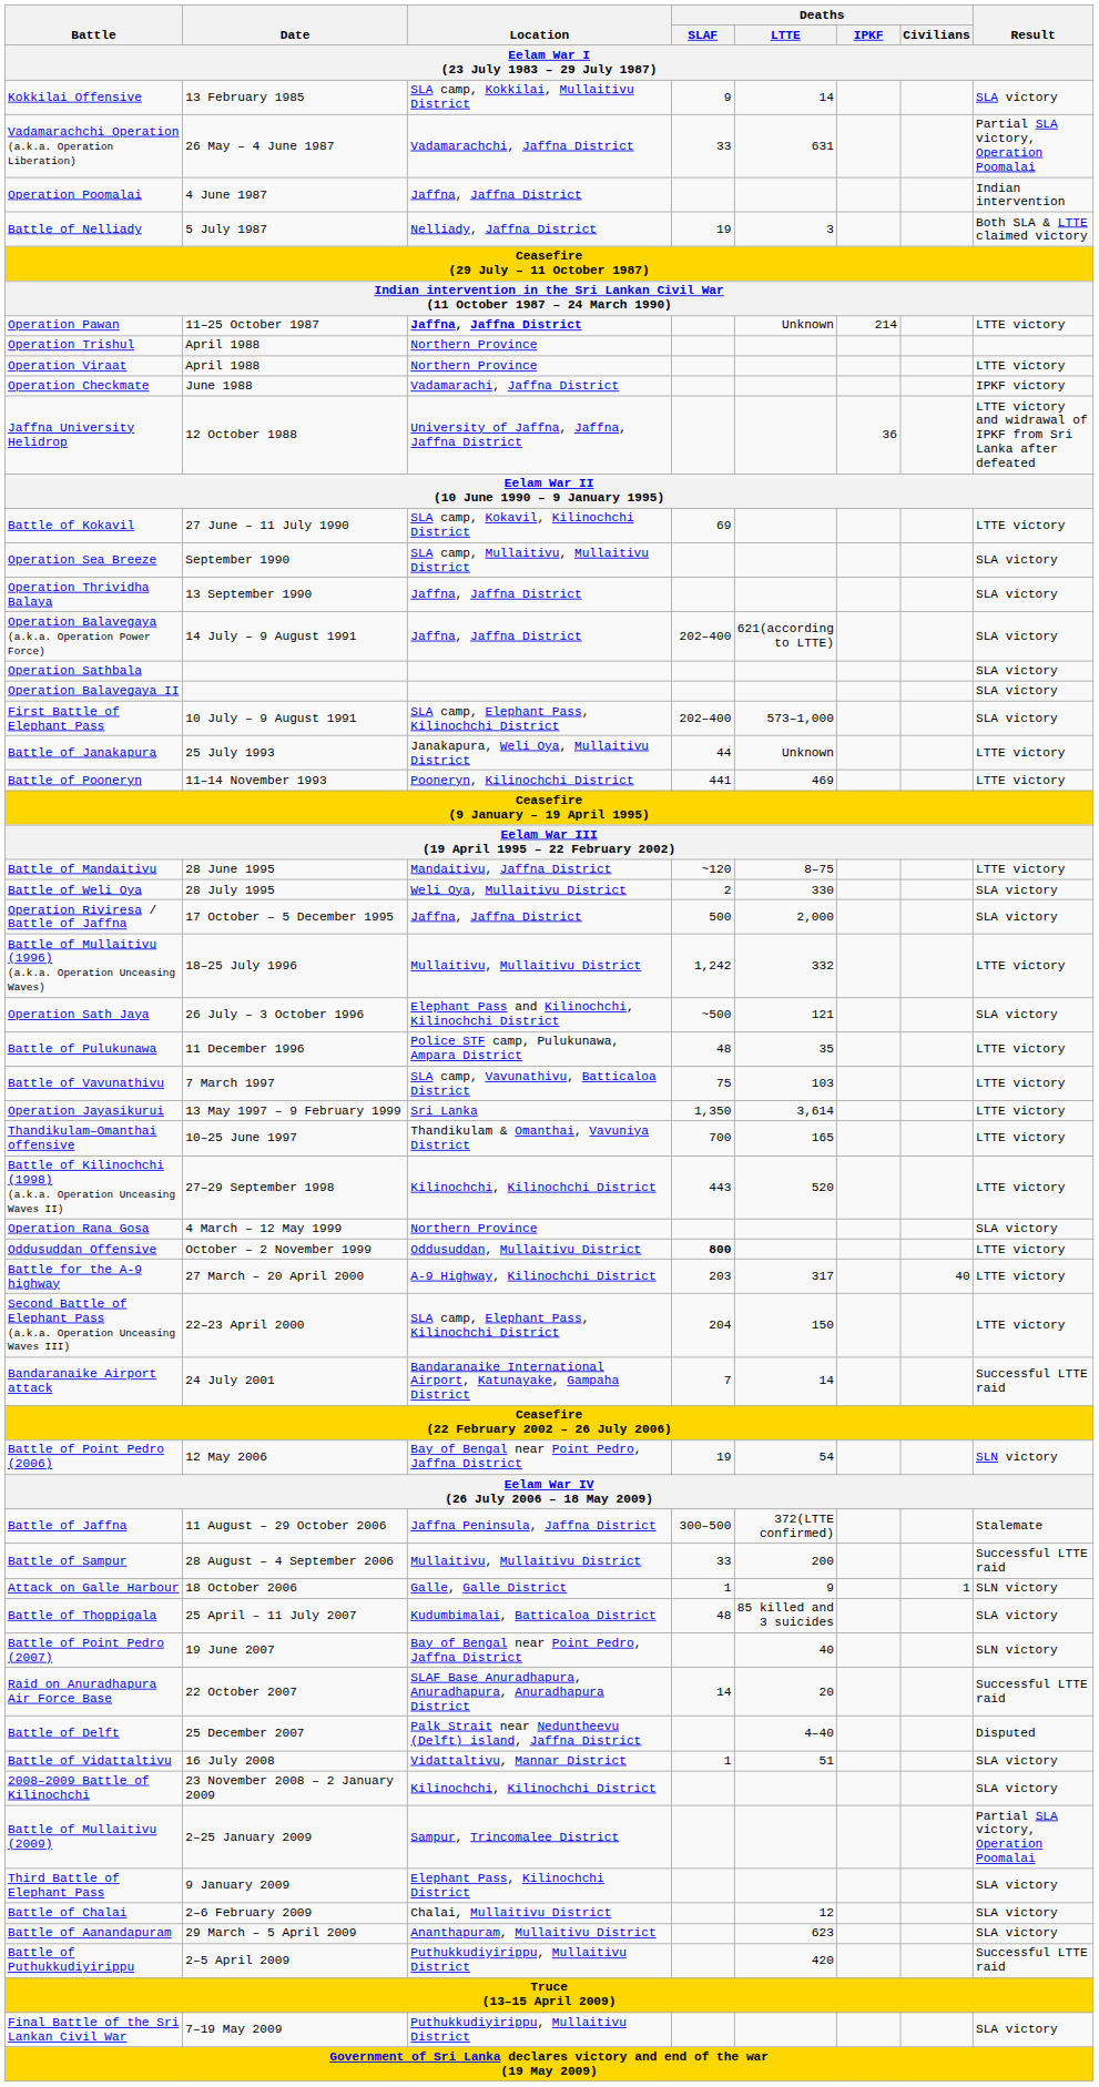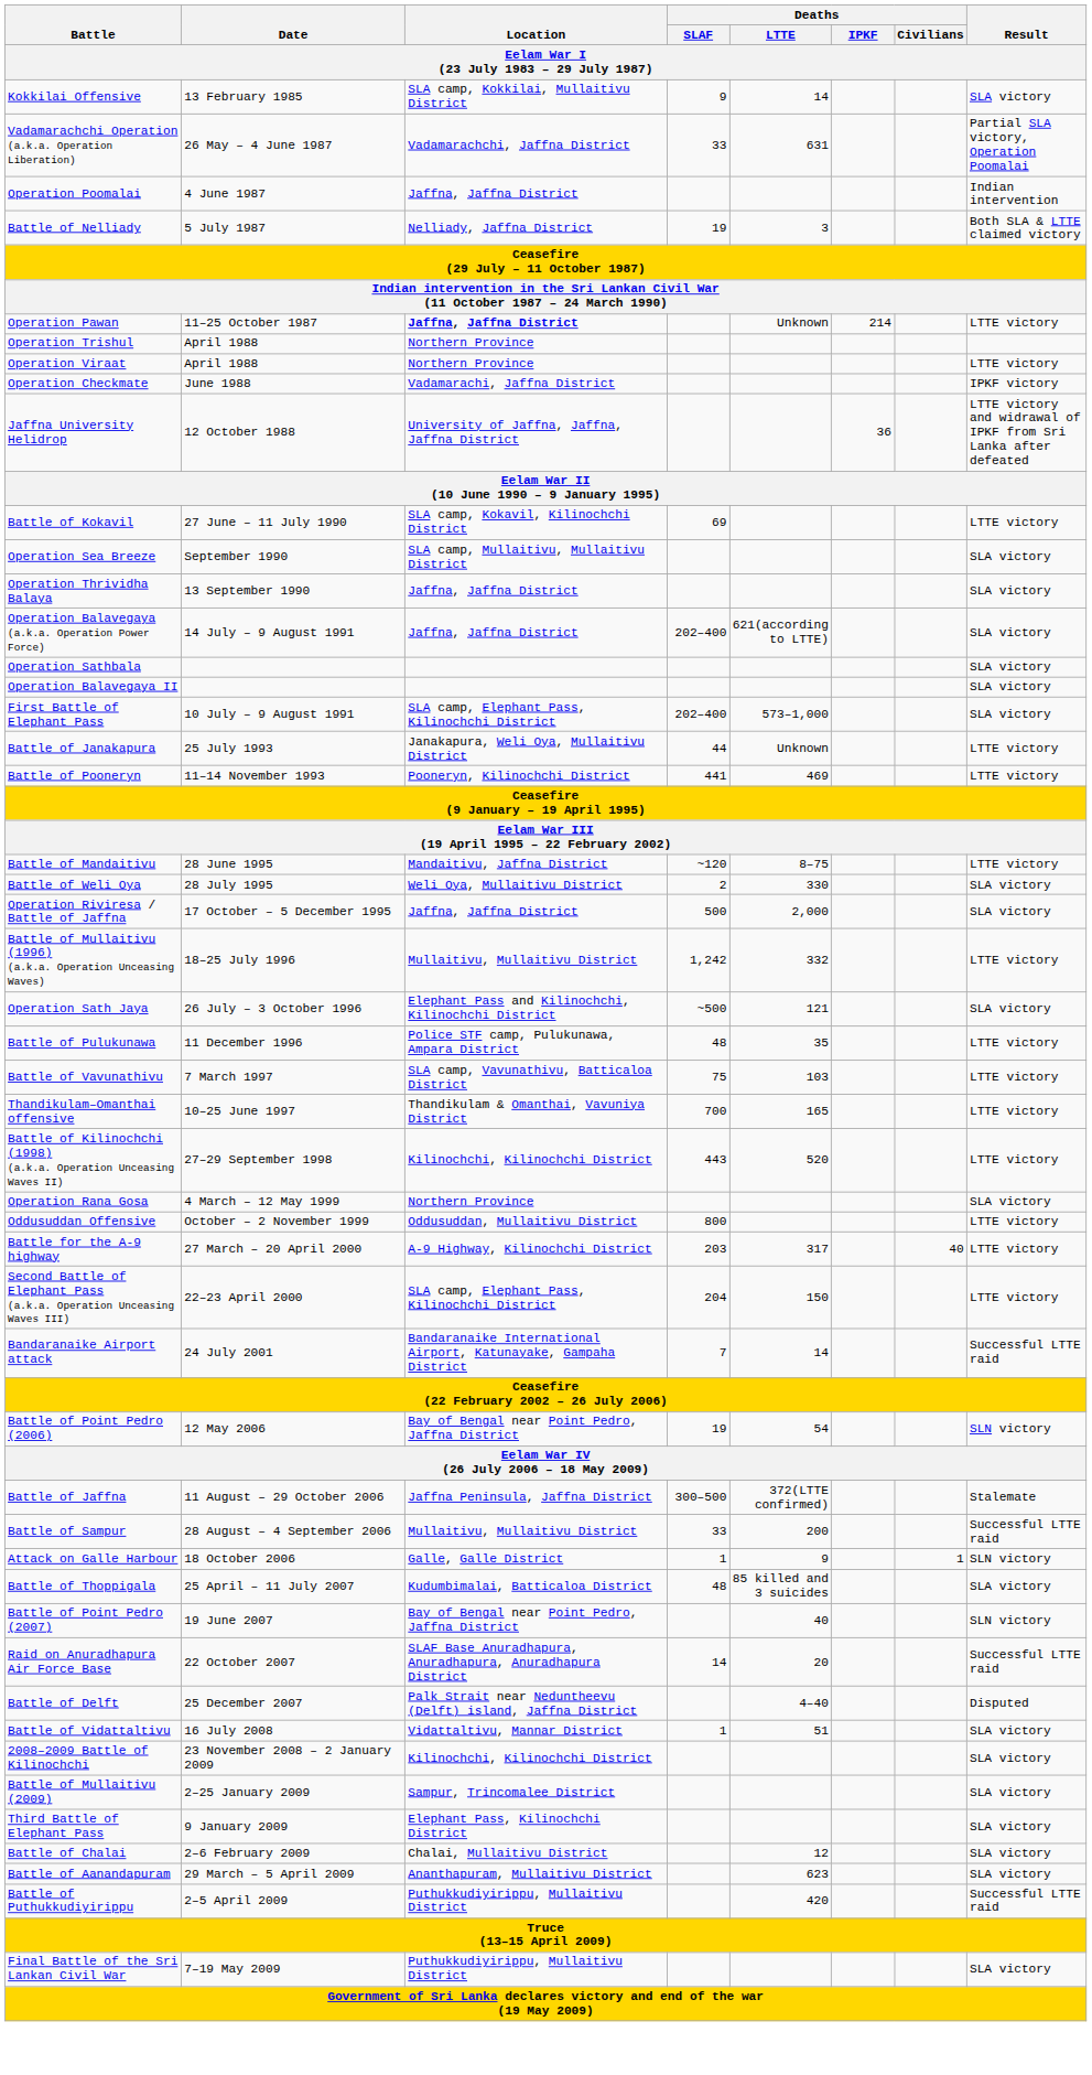- row: Operation Jayasikurui | 13 May 1997 – 9 February 1999 | Sri Lanka | 1,350 | 3,614 | LTTE victory
Oddusuddan Offensive | Deaths / SLAF: bold -> normal
Battle of Mullaitivu (2009) | Result: Partial SLA victory, Operation Poomalai -> SLA victory
